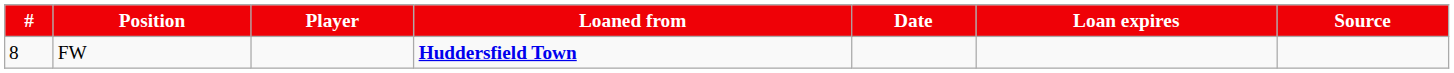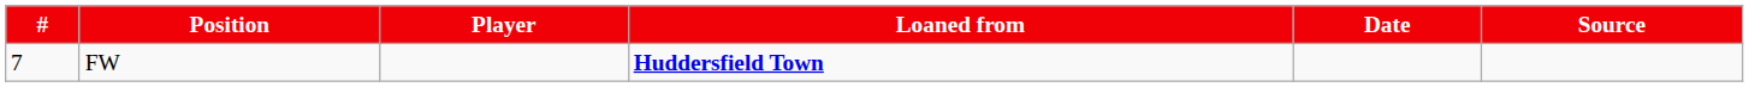- column: Loan expires
FW | #: 8 -> 7
